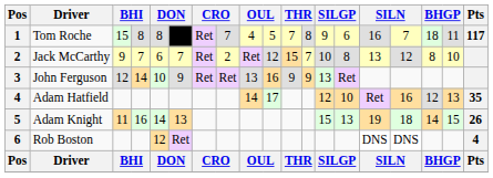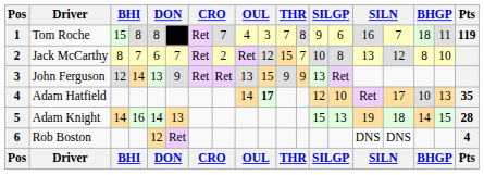Tom Roche | column 10: 5 -> 3
Tom Roche | Pts: 117 -> 119
Jack McCarthy | column 3: 9 -> 8
John Ferguson | column 5: 10 -> 13
John Ferguson | column 10: 16 -> 15
Adam Hatfield | column 10: normal -> bold
Adam Hatfield | column 16: 16 -> 17
Adam Hatfield | column 17: 12 -> 10
Adam Knight | column 3: 11 -> 14
Adam Knight | Pts: 26 -> 28
